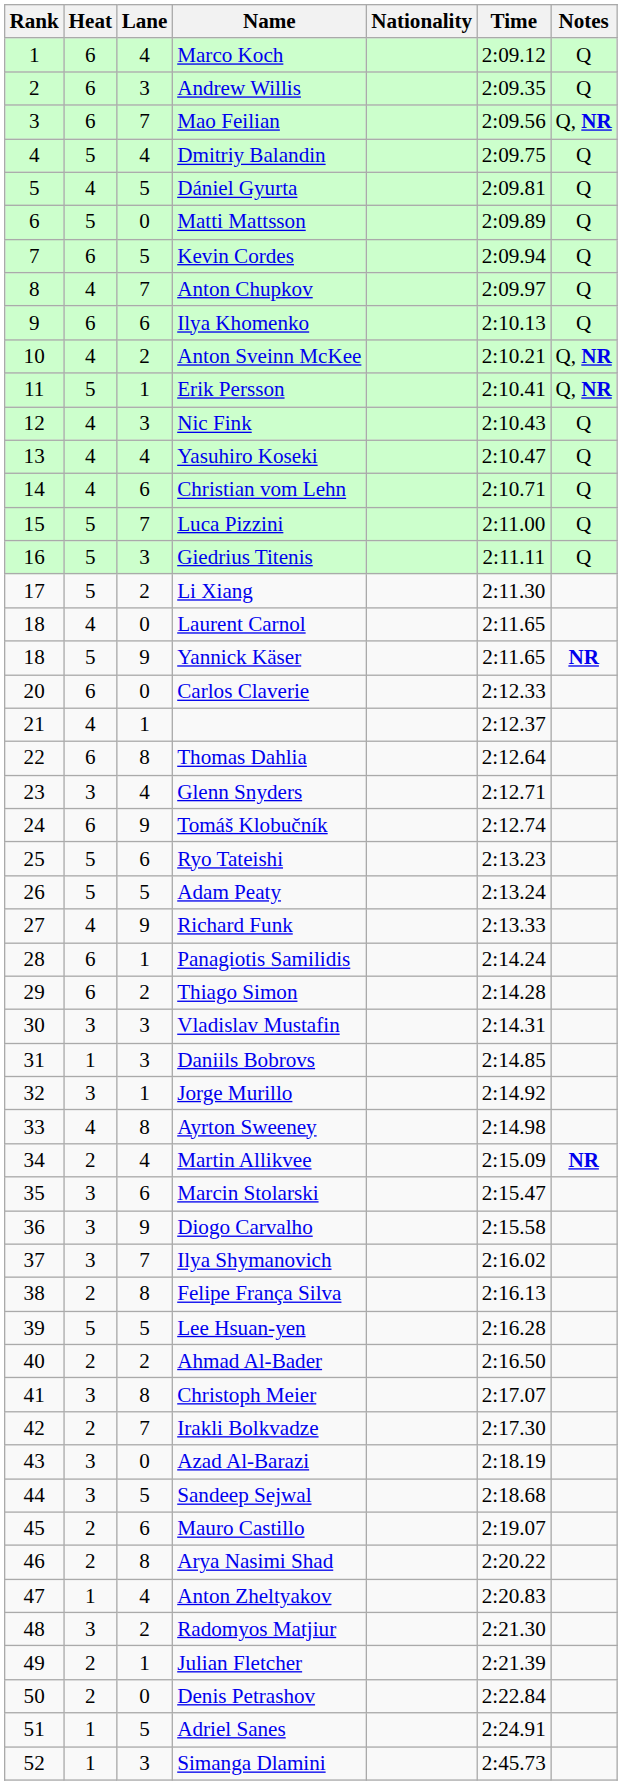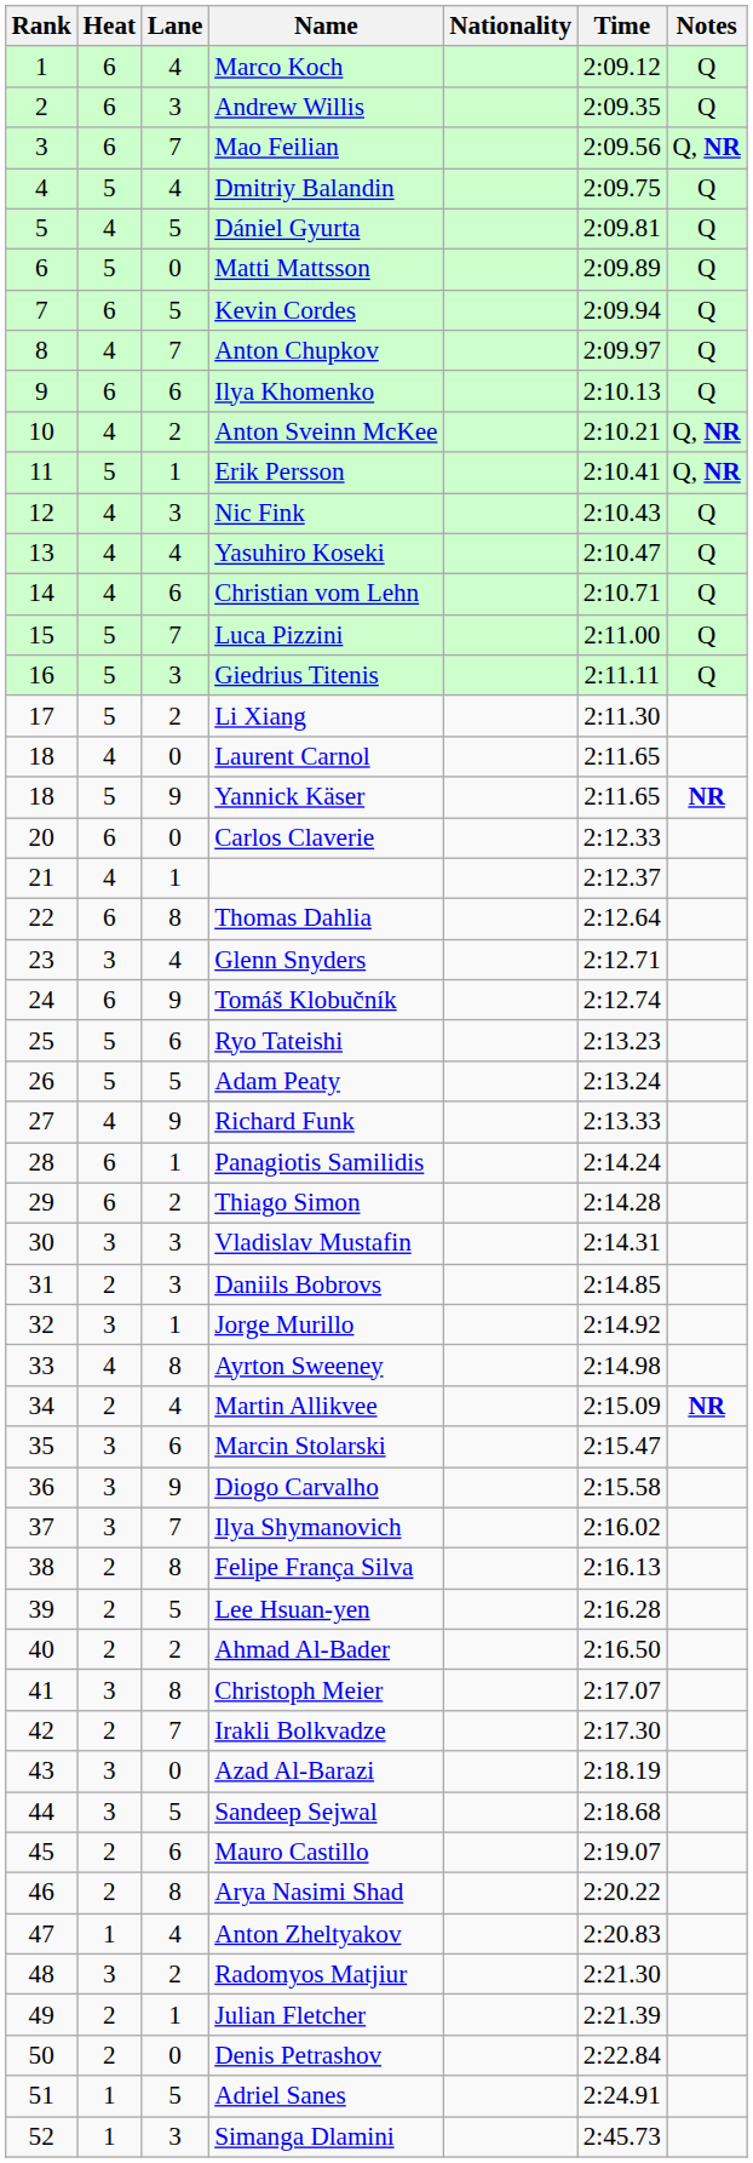Daniils Bobrovs | Heat: 1 -> 2
Lee Hsuan-yen | Heat: 5 -> 2
